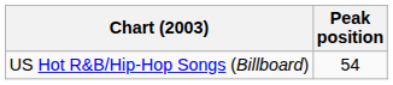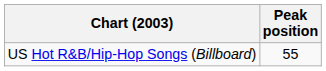US Hot R&B/Hip-Hop Songs (Billboard) | Peak position: 54 -> 55
